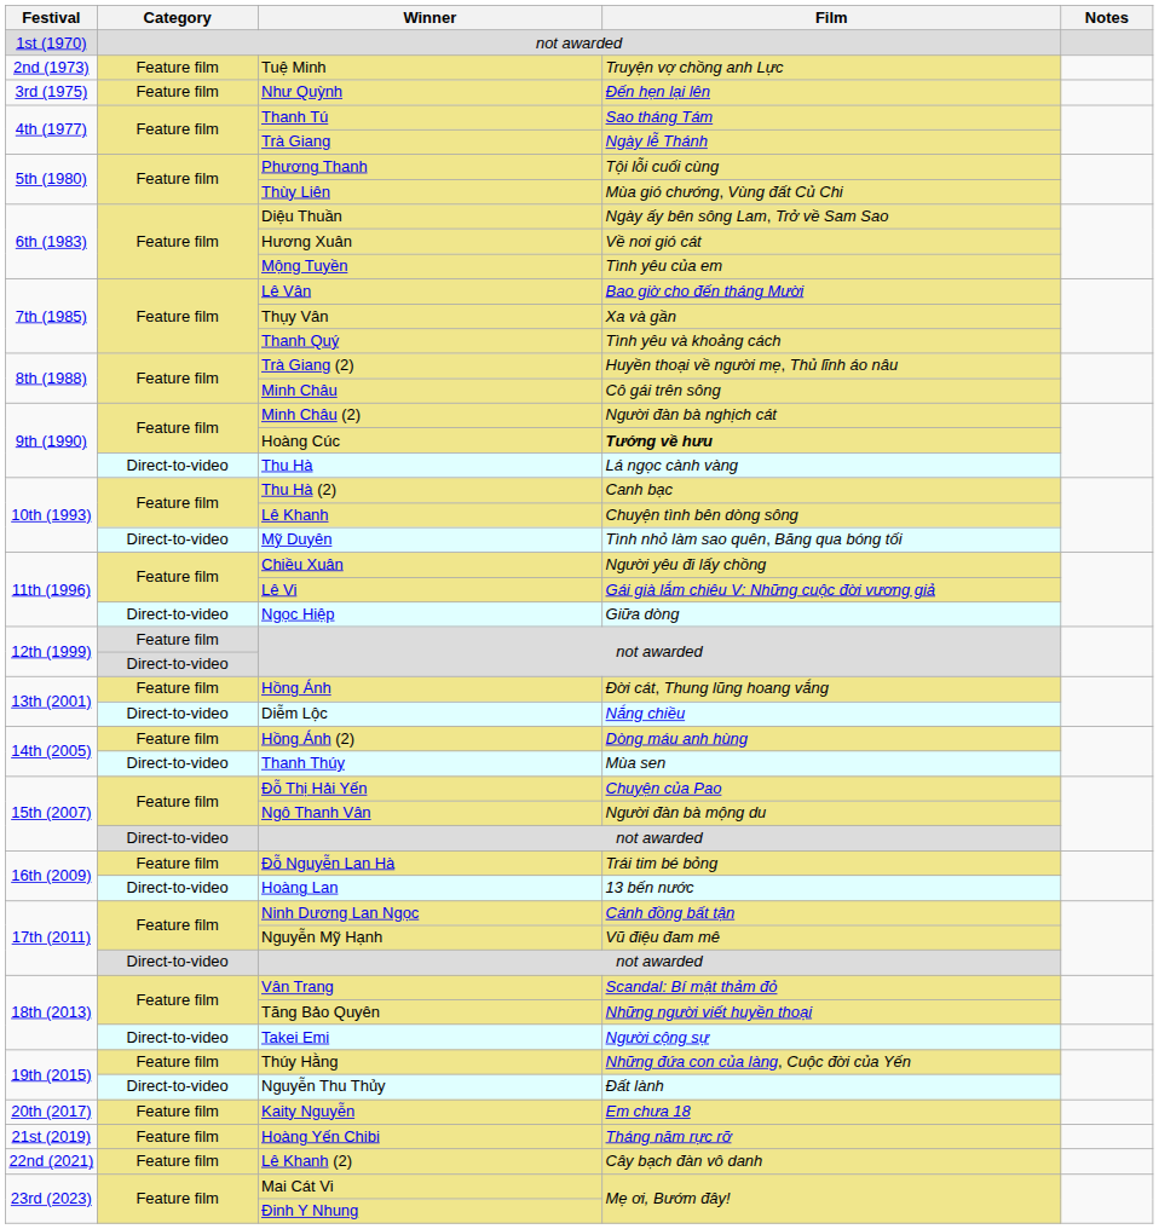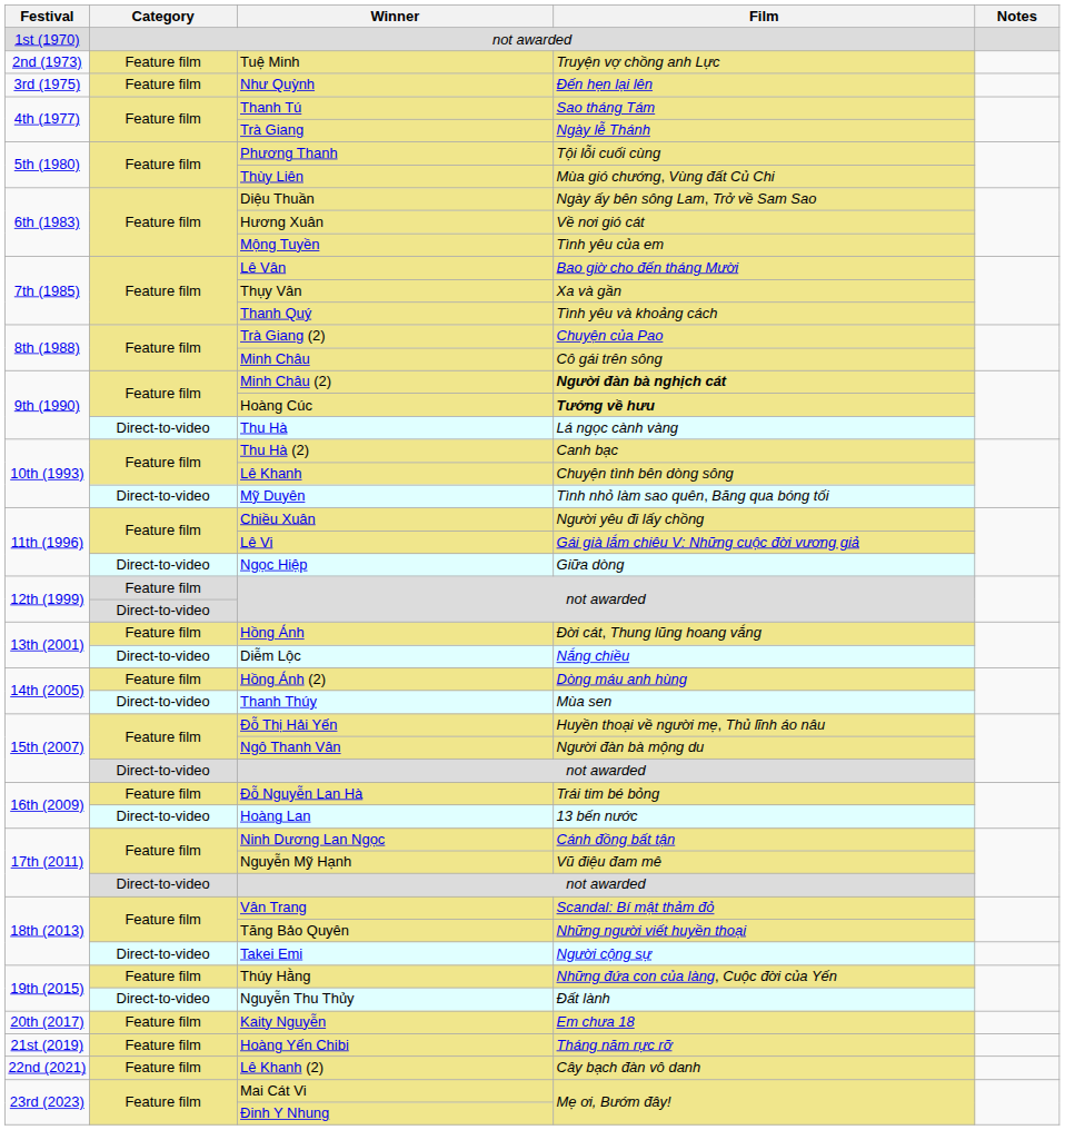Trà Giang (2) | Film: Huyền thoại về người mẹ, Thủ lĩnh áo nâu -> Chuyện của Pao
Minh Châu (2) | Film: normal -> bold
Đỗ Thị Hải Yến | Film: Chuyện của Pao -> Huyền thoại về người mẹ, Thủ lĩnh áo nâu
